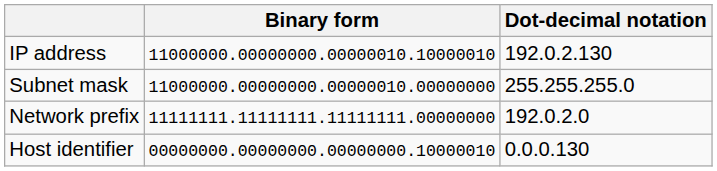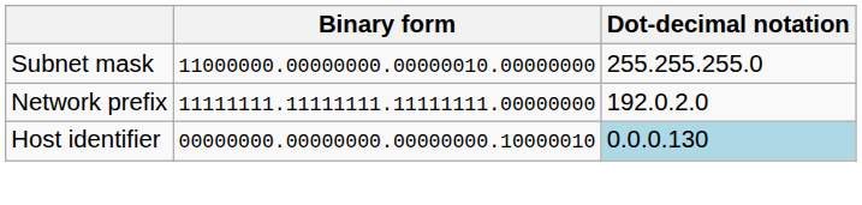- row: IP address | 11000000.00000000.00000010.10000010 | 192.0.2.130
Host identifier | Dot-decimal notation: no background -> lightblue background
